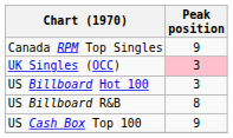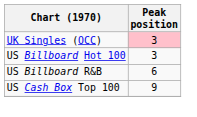- row: Canada RPM Top Singles | 9
US Billboard R&B | Peak position: 8 -> 6
